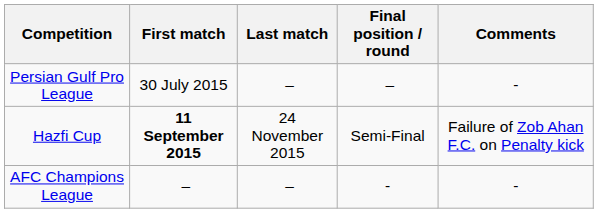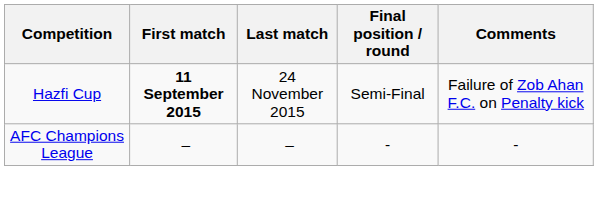- row: Persian Gulf Pro League | 30 July 2015 | – | – | -
